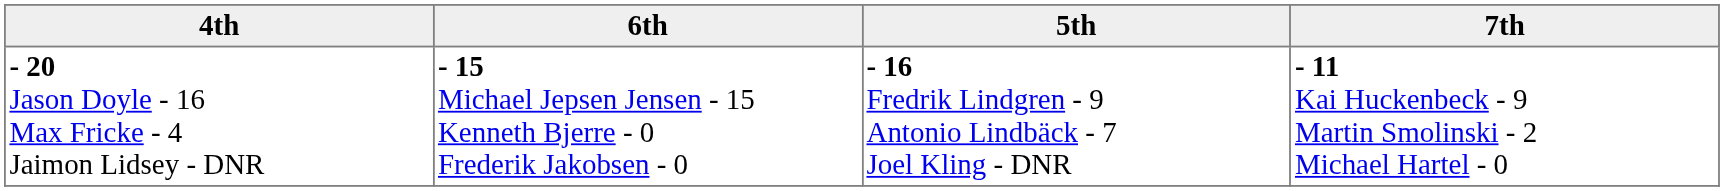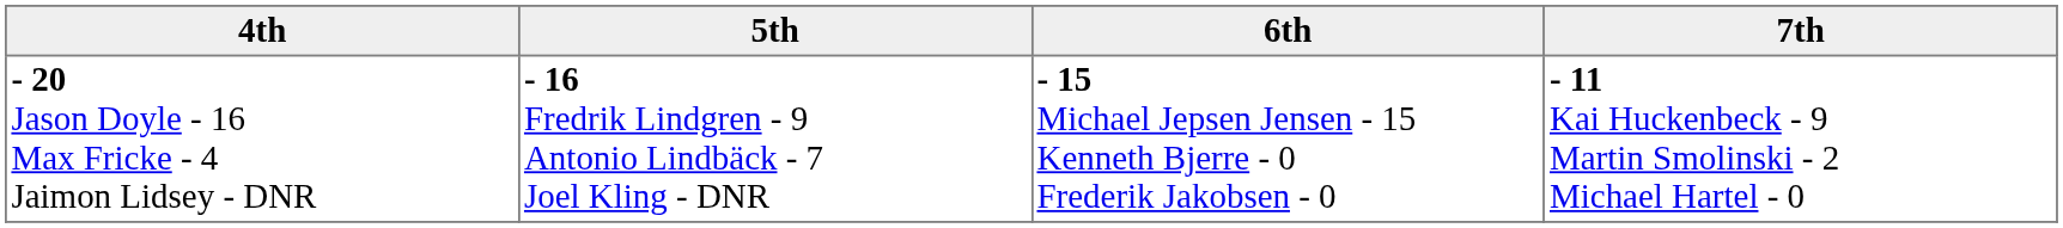columns swapped: 5th <-> 6th
